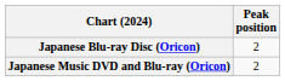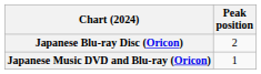Japanese Music DVD and Blu-ray (Oricon) | Peak position: 2 -> 1
